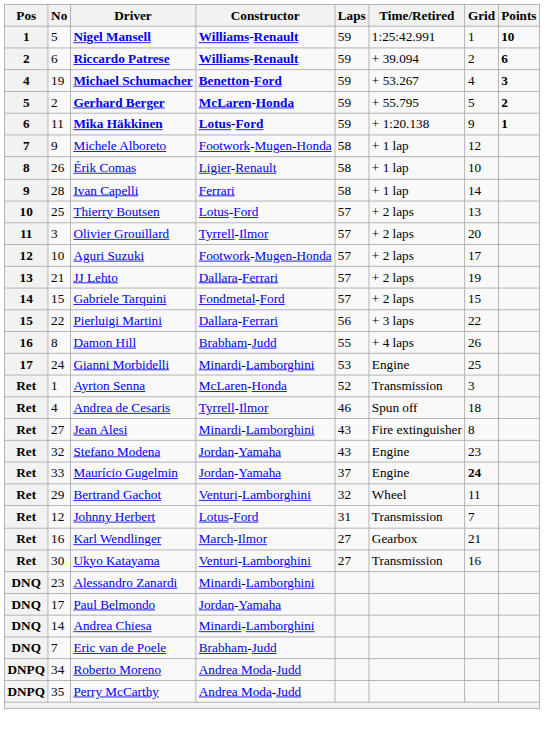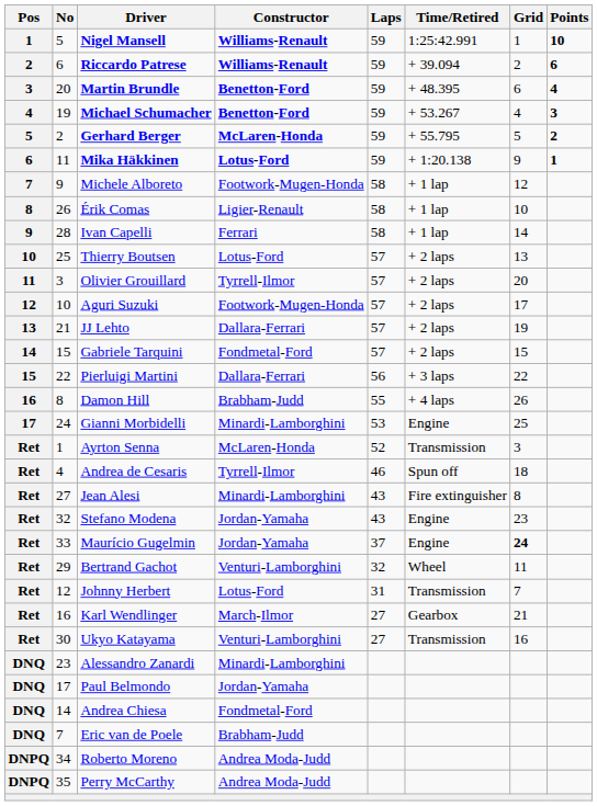+ row: 3 | 20 | Martin Brundle | Benetton-Ford | 59 | + 48.395 | 6 | 4
Andrea Chiesa | Constructor: Minardi-Lamborghini -> Fondmetal-Ford
